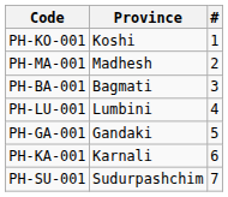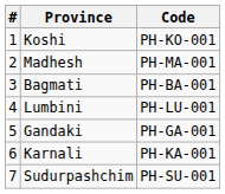columns swapped: # <-> Code
